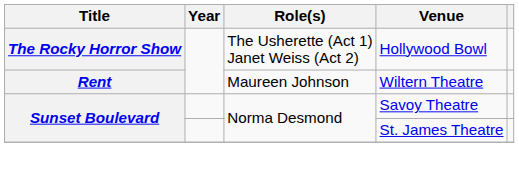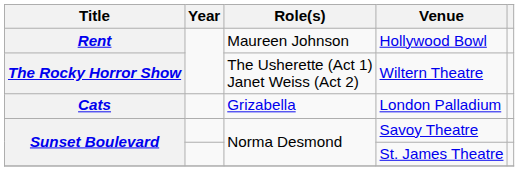Hollywood Bowl | Title: The Rocky Horror Show -> Rent
Hollywood Bowl | Role(s): The Usherette (Act 1) Janet Weiss (Act 2) -> Maureen Johnson
Wiltern Theatre | Title: Rent -> The Rocky Horror Show
Wiltern Theatre | Role(s): Maureen Johnson -> The Usherette (Act 1) Janet Weiss (Act 2)
+ row: Cats | Grizabella | London Palladium
